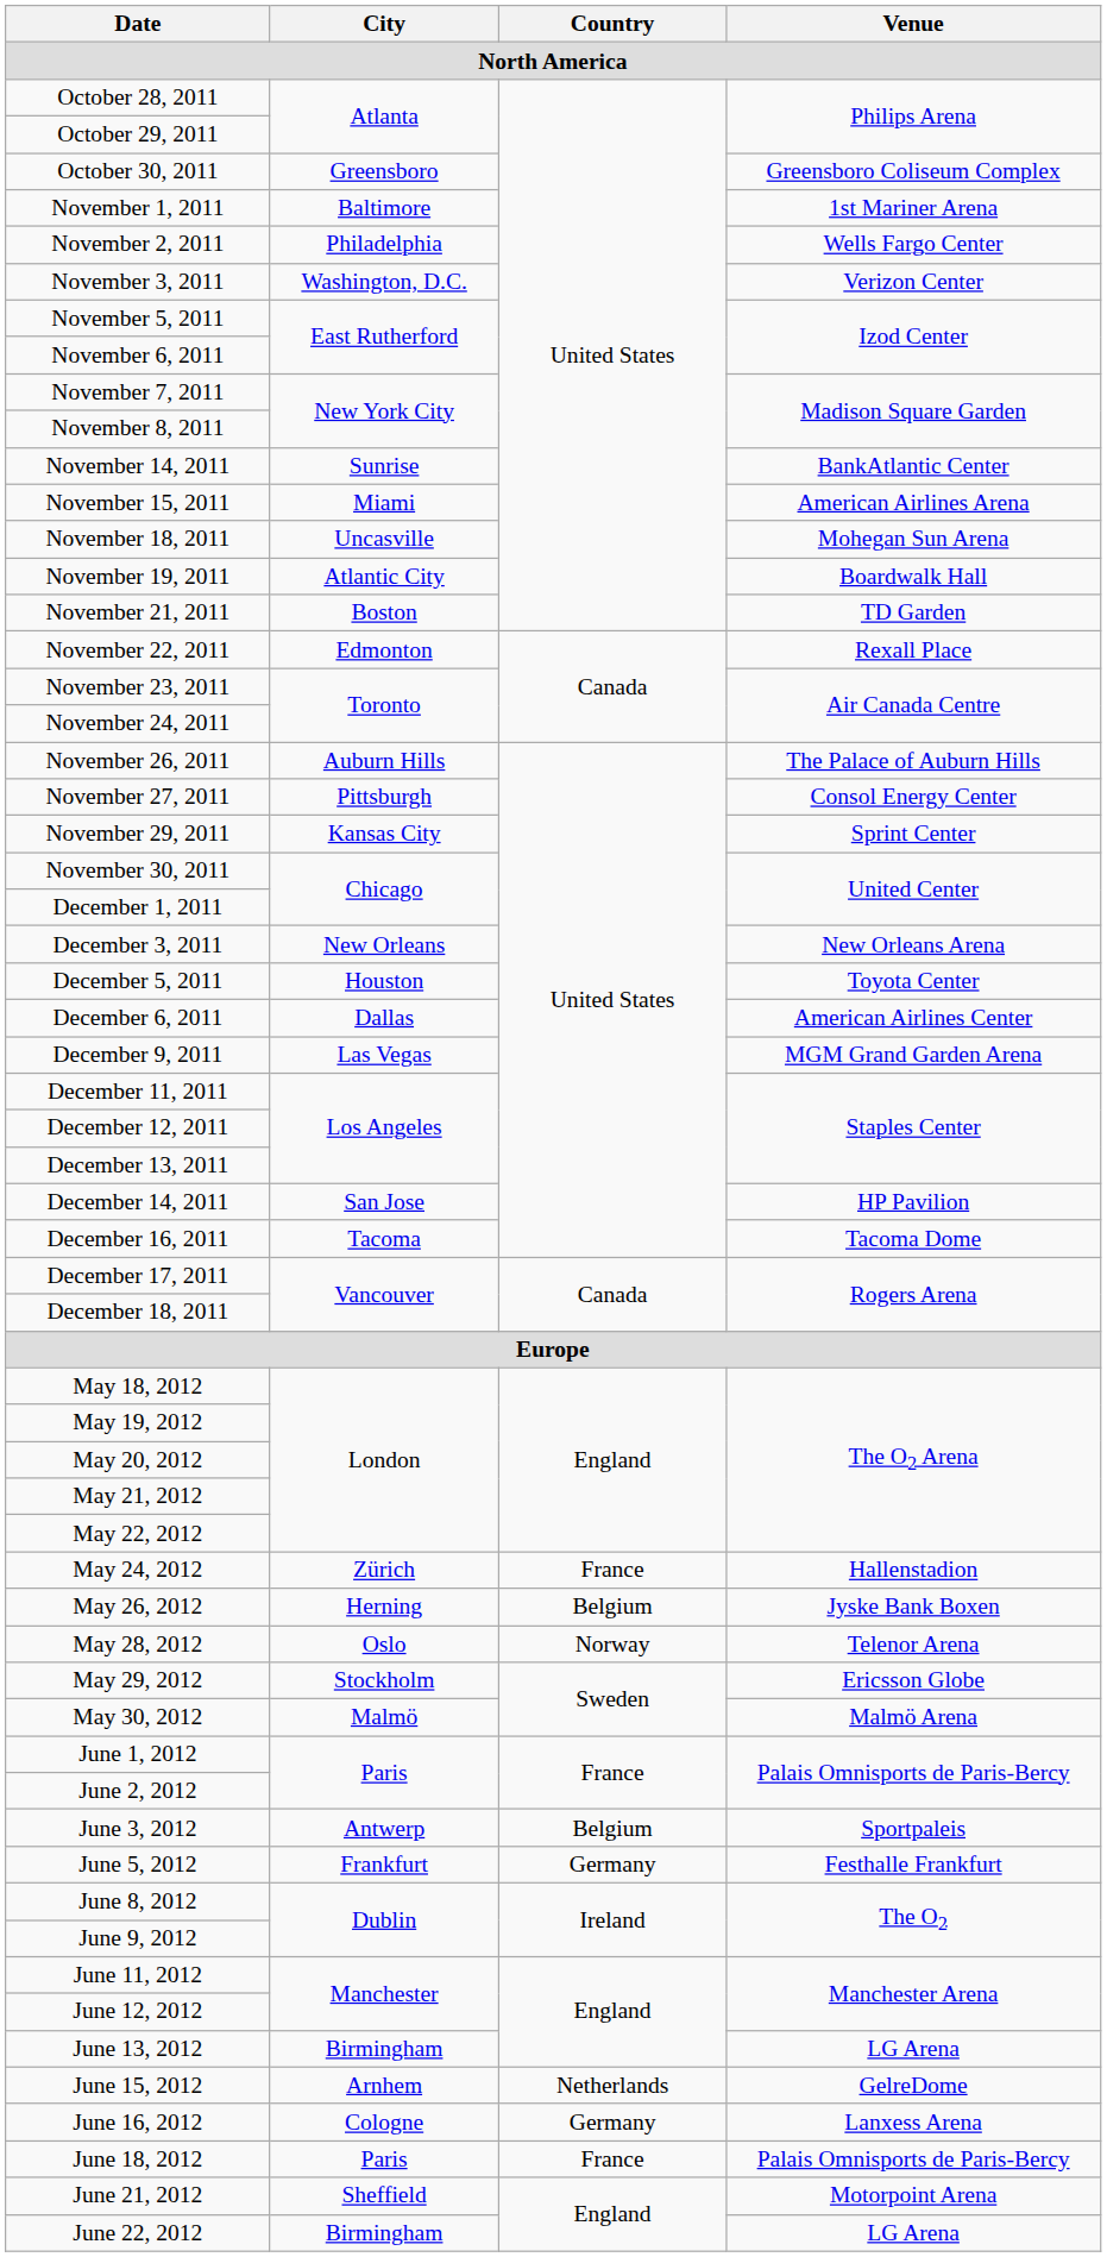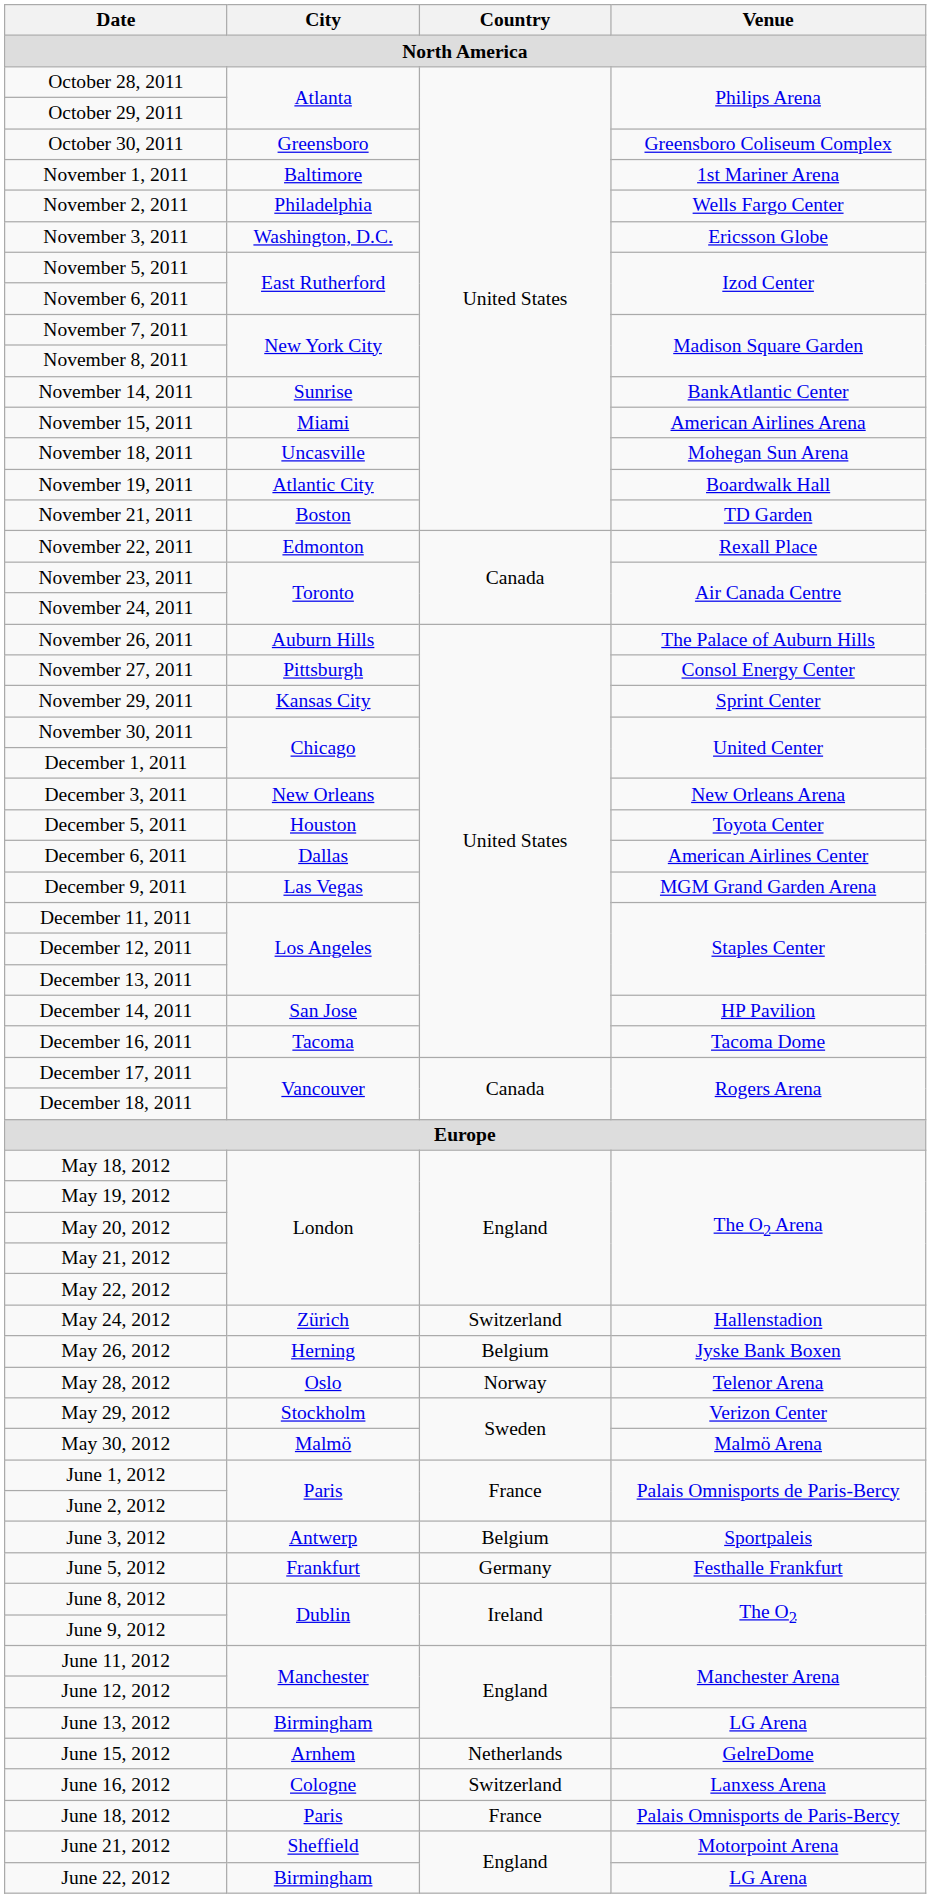November 3, 2011 | Venue: Verizon Center -> Ericsson Globe
May 24, 2012 | Country: France -> Switzerland
May 29, 2012 | Venue: Ericsson Globe -> Verizon Center
June 16, 2012 | Country: Germany -> Switzerland
